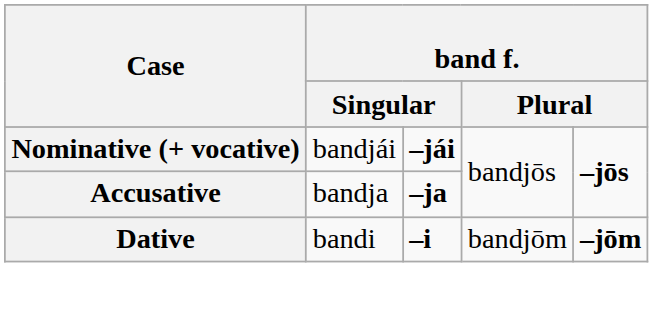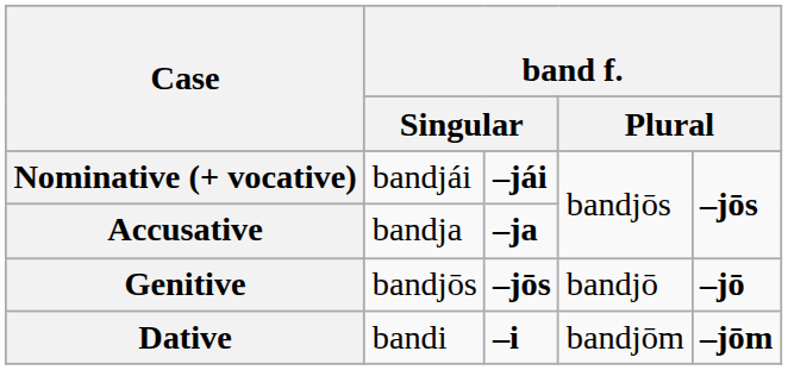+ row: Genitive | bandjōs | –jōs | bandjō | –jō
